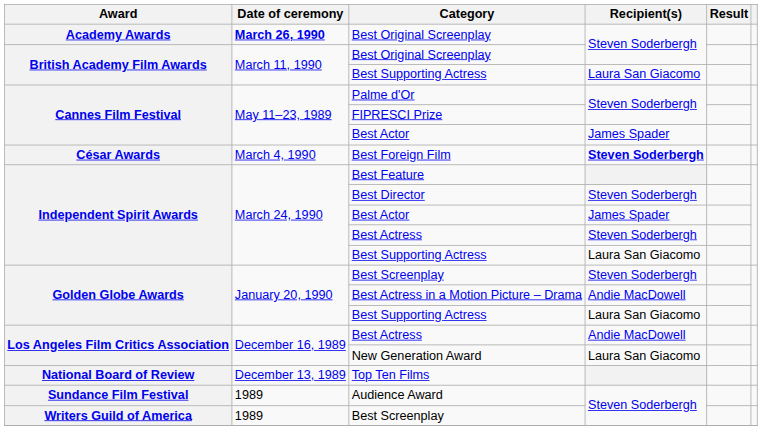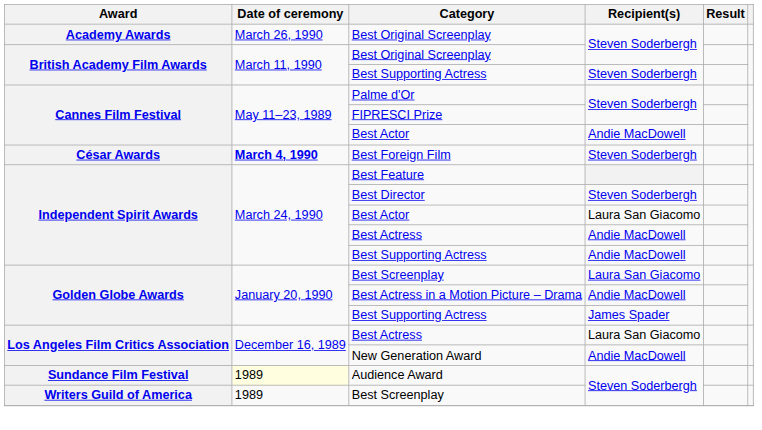Academy Awards / Best Original Screenplay | Date of ceremony: bold -> normal
British Academy Film Awards / Best Supporting Actress | Recipient(s): Laura San Giacomo -> Steven Soderbergh
Cannes Film Festival / Best Actor | Recipient(s): James Spader -> Andie MacDowell
Best Foreign Film | Date of ceremony: normal -> bold
Best Foreign Film | Recipient(s): bold -> normal
Independent Spirit Awards / Best Actor | Recipient(s): James Spader -> Laura San Giacomo
Independent Spirit Awards / Best Actress | Recipient(s): Steven Soderbergh -> Andie MacDowell
Independent Spirit Awards / Best Supporting Actress | Recipient(s): Laura San Giacomo -> Andie MacDowell
Golden Globe Awards / Best Screenplay | Recipient(s): Steven Soderbergh -> Laura San Giacomo
Golden Globe Awards / Best Supporting Actress | Recipient(s): Laura San Giacomo -> James Spader
Los Angeles Film Critics Association / Best Actress | Recipient(s): Andie MacDowell -> Laura San Giacomo
New Generation Award | Recipient(s): Laura San Giacomo -> Andie MacDowell
- row: National Board of Review | December 13, 1989 | Top Ten Films
Audience Award | Date of ceremony: no background -> lightyellow background
